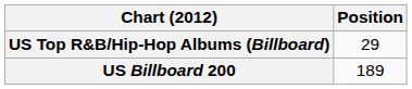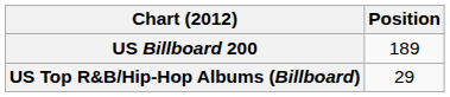rows swapped: US Billboard 200 <-> US Top R&B/Hip-Hop Albums (Billboard)
